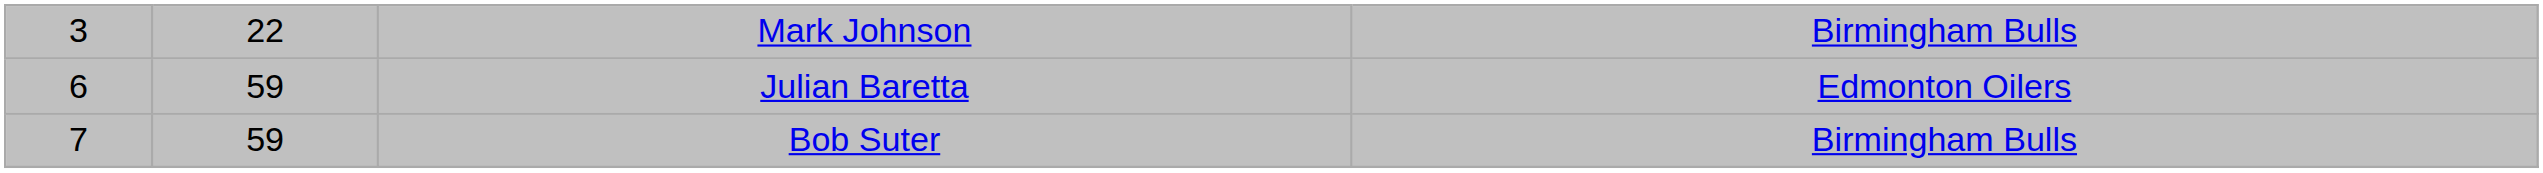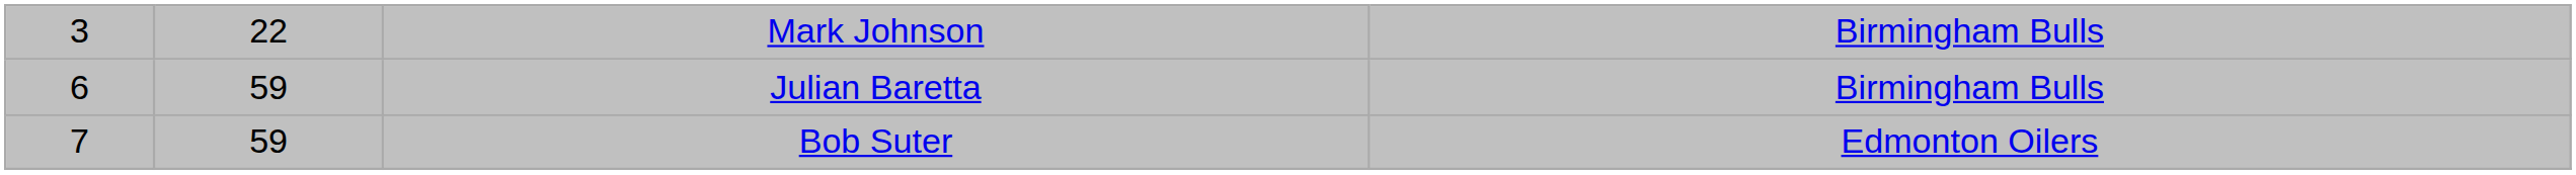Julian Baretta | column 4: Edmonton Oilers -> Birmingham Bulls
Bob Suter | column 4: Birmingham Bulls -> Edmonton Oilers
